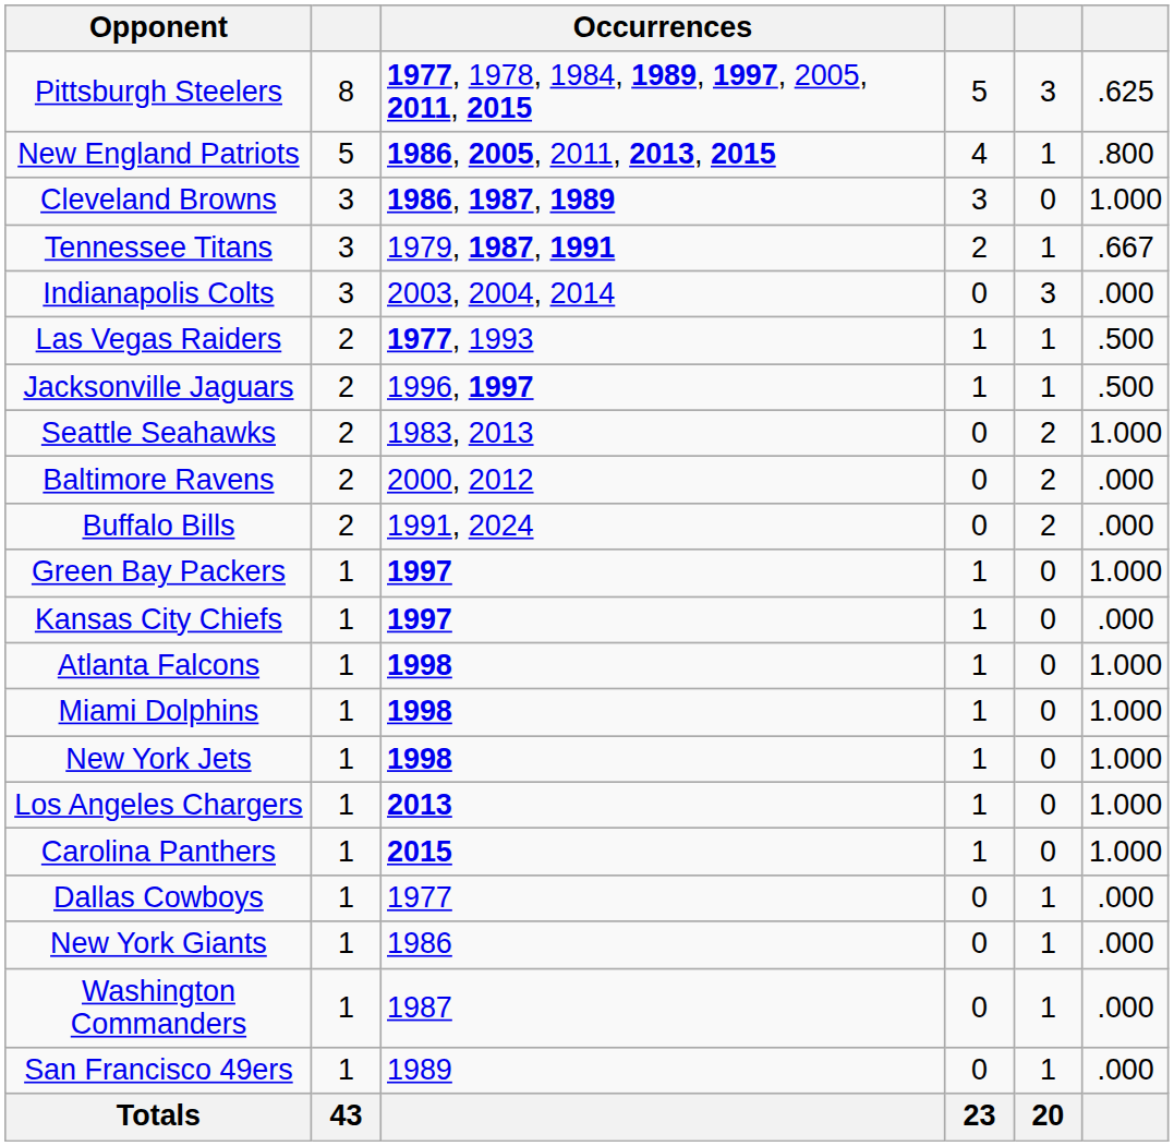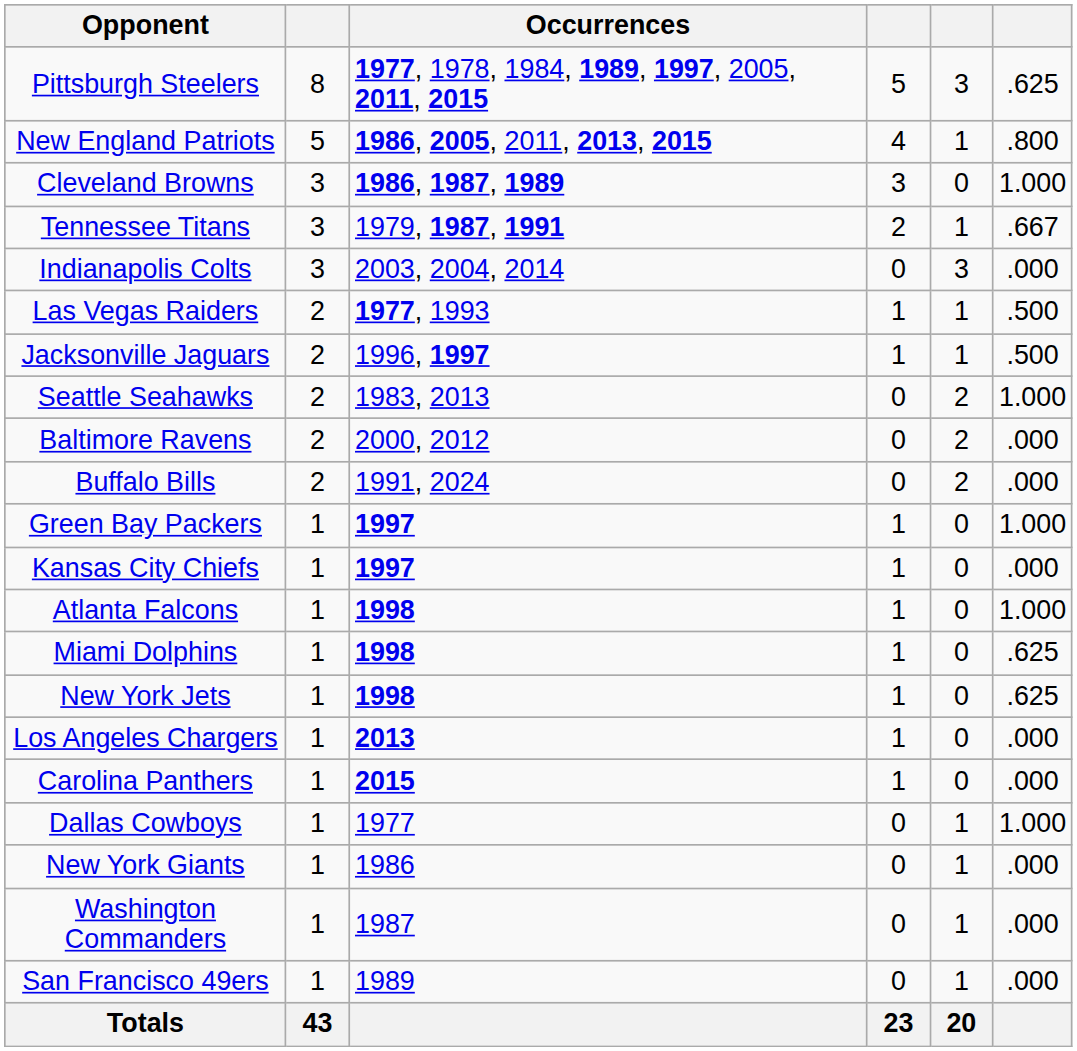Miami Dolphins | column 6: 1.000 -> .625
New York Jets | column 6: 1.000 -> .625
Los Angeles Chargers | column 6: 1.000 -> .000
Carolina Panthers | column 6: 1.000 -> .000
Dallas Cowboys | column 6: .000 -> 1.000
